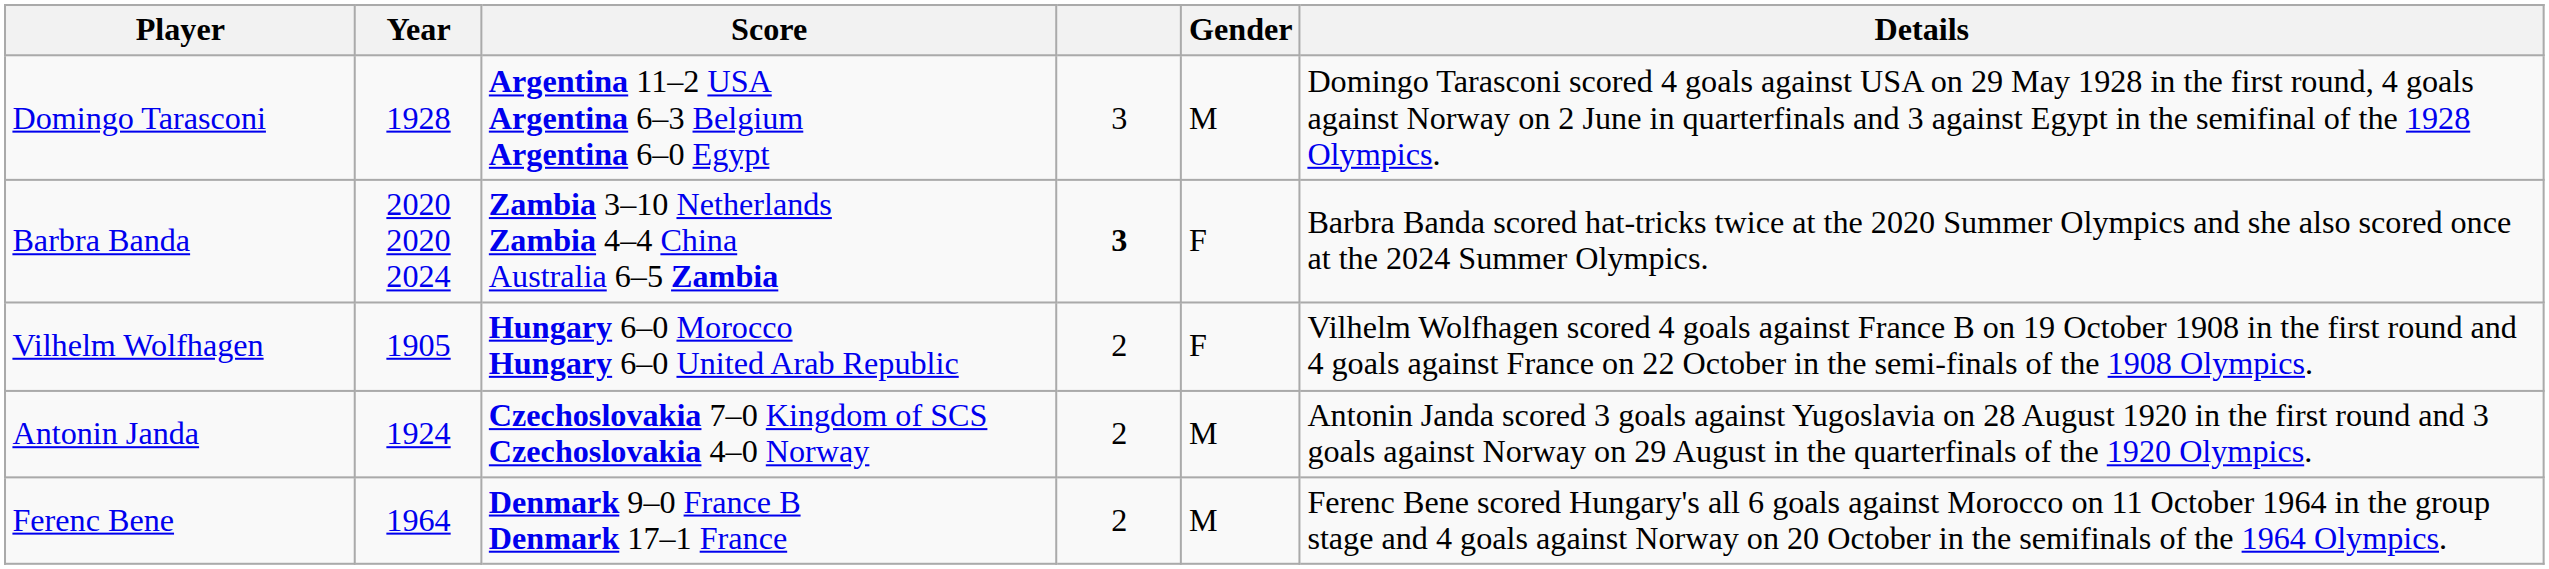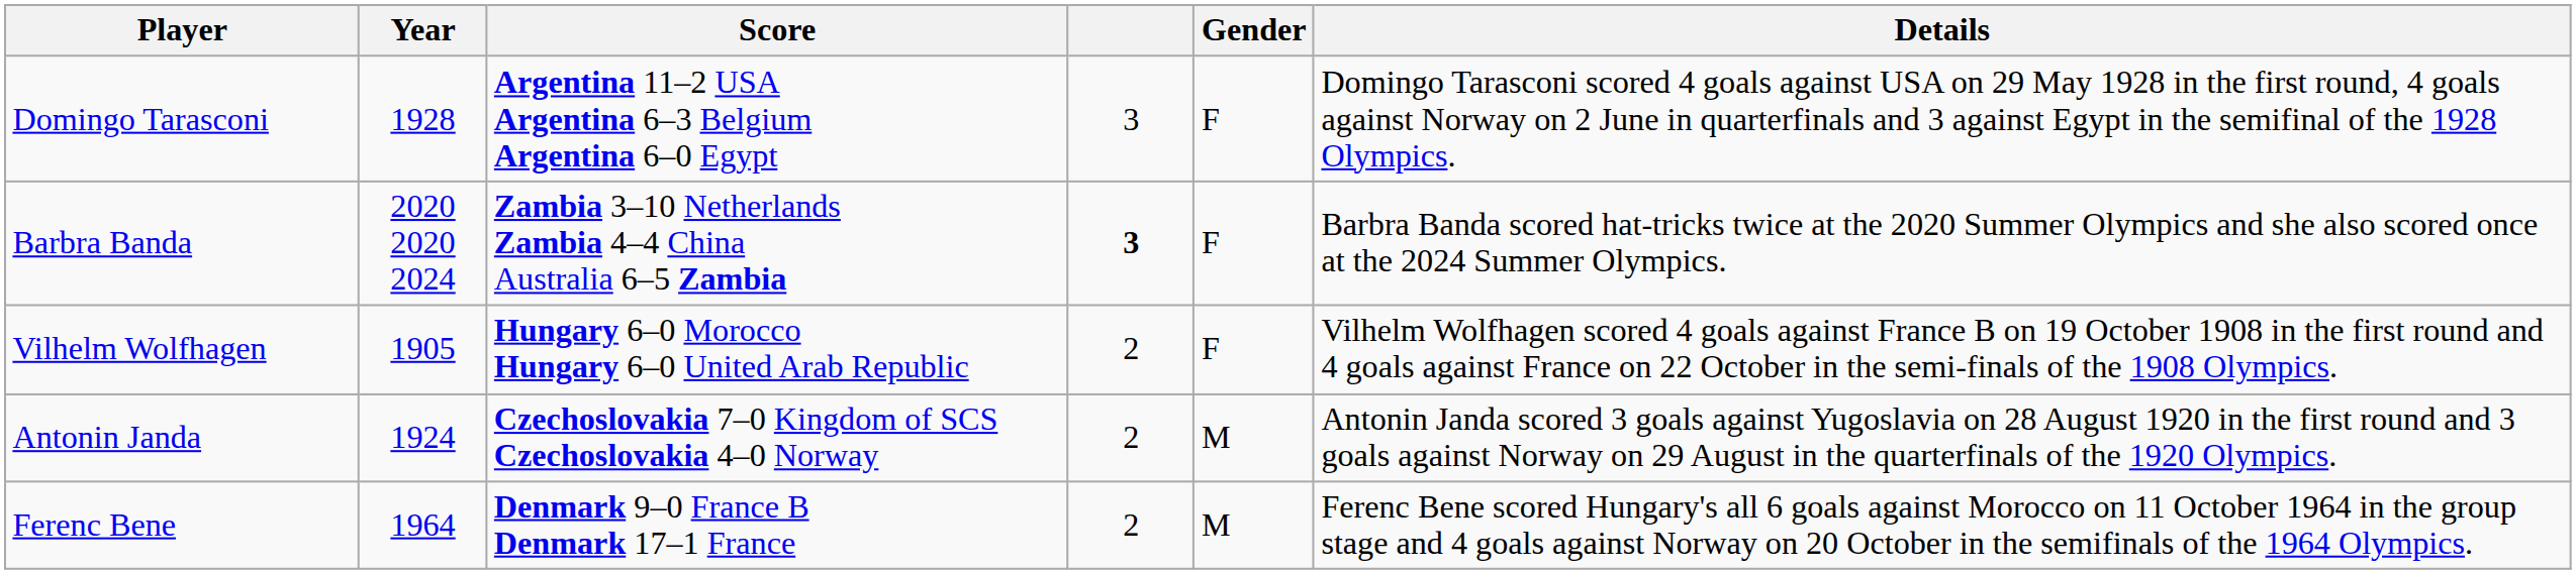Domingo Tarasconi | Gender: M -> F
